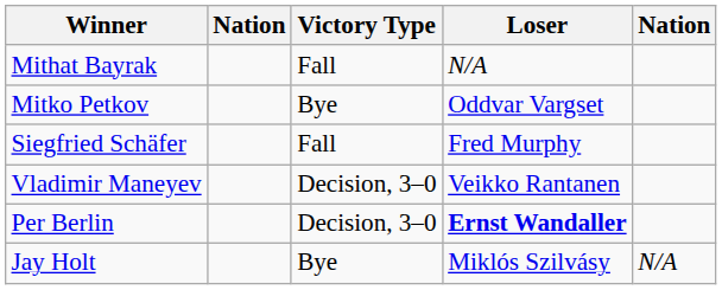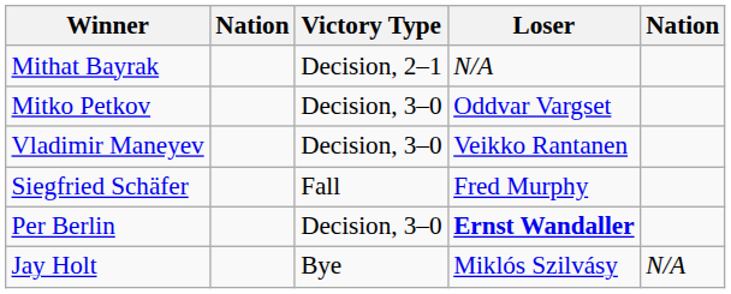Mithat Bayrak | Victory Type: Fall -> Decision, 2–1
Mitko Petkov | Victory Type: Bye -> Decision, 3–0
rows swapped: Siegfried Schäfer <-> Vladimir Maneyev
